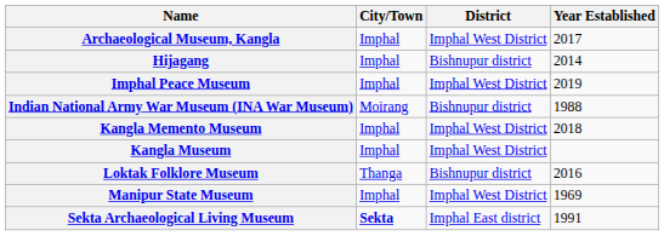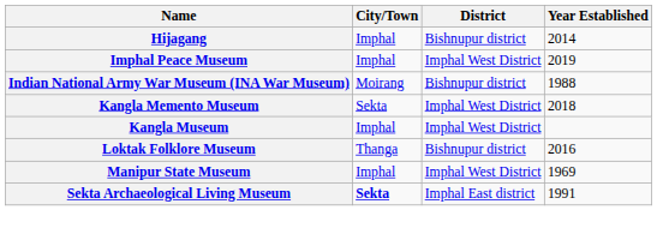- row: Archaeological Museum, Kangla | Imphal | Imphal West District | 2017
Kangla Memento Museum | City/Town: Imphal -> Sekta
